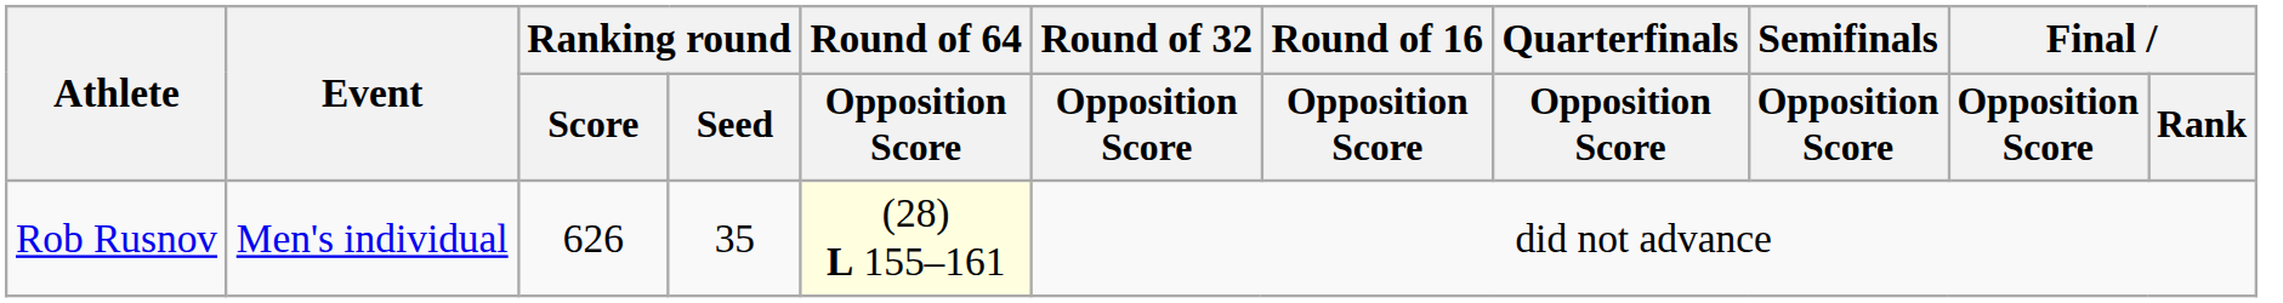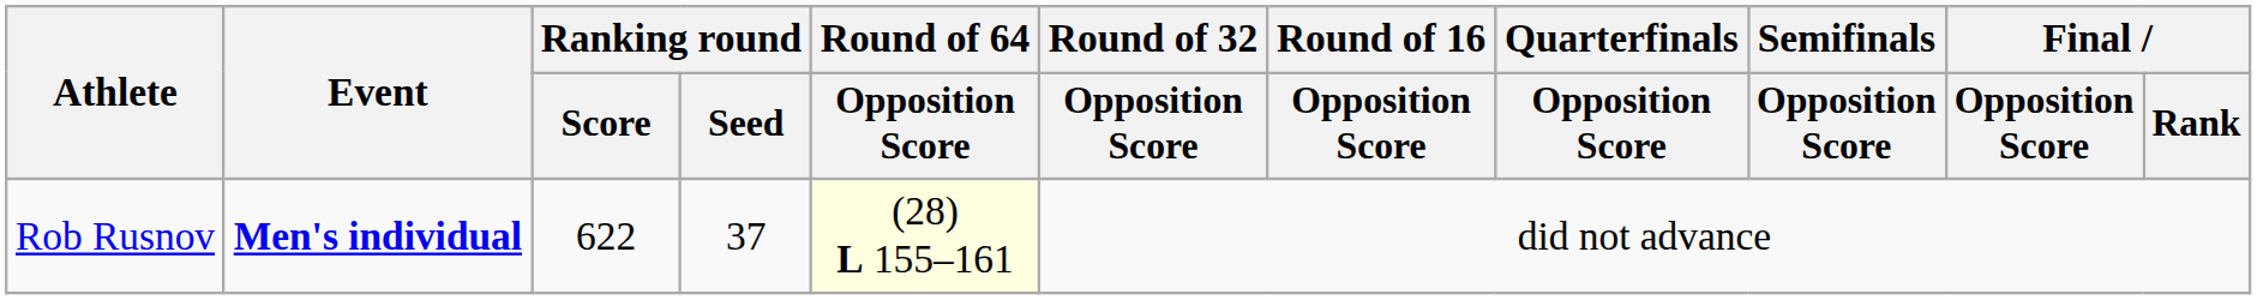Rob Rusnov | Event: normal -> bold
Rob Rusnov | Ranking round / Score: 626 -> 622
Rob Rusnov | Ranking round / Seed: 35 -> 37
